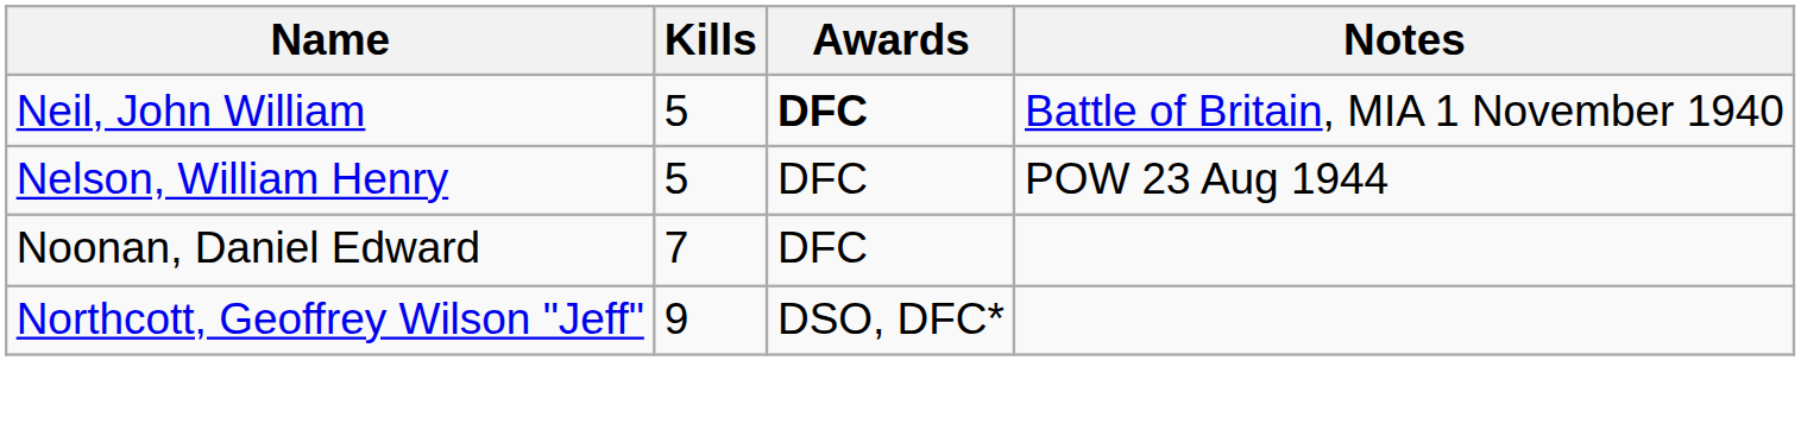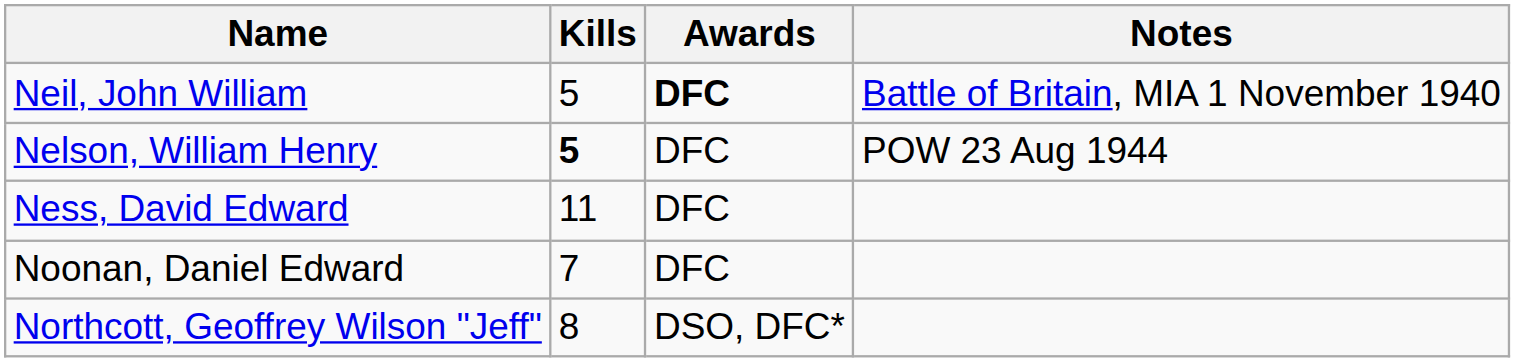Nelson, William Henry | Kills: normal -> bold
+ row: Ness, David Edward | 11 | DFC
Northcott, Geoffrey Wilson "Jeff" | Kills: 9 -> 8
